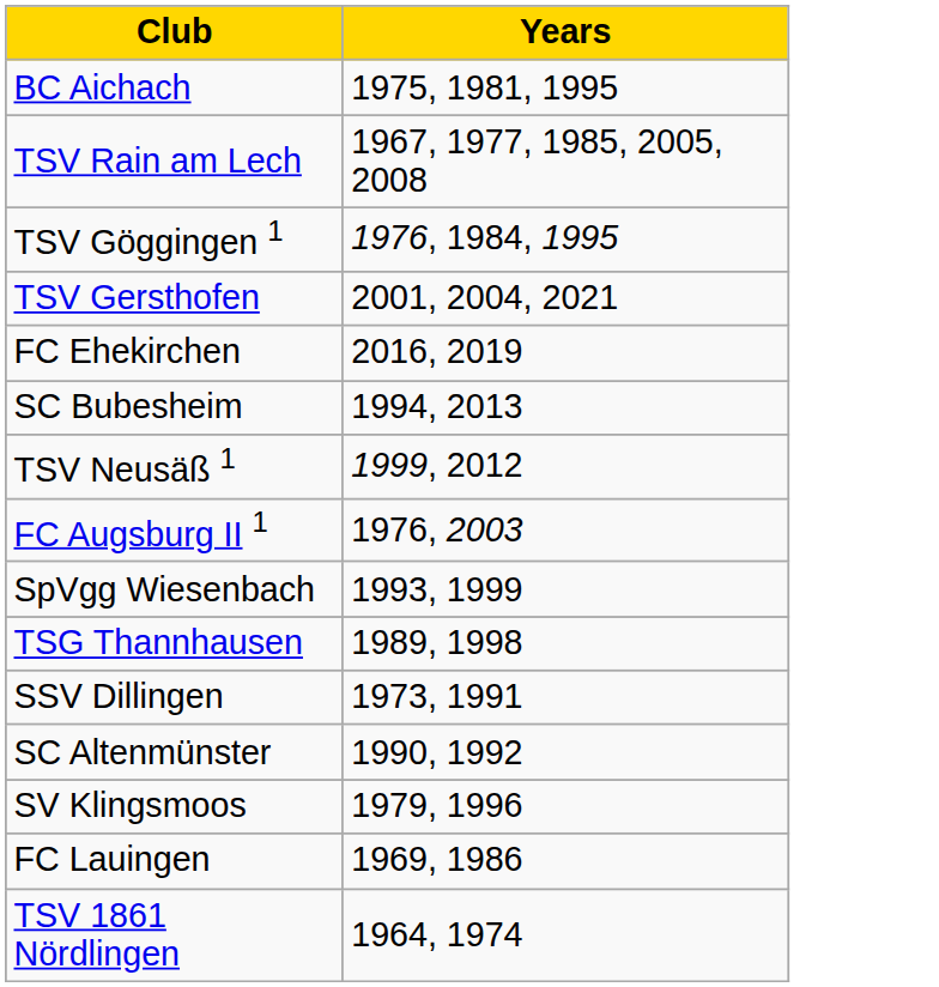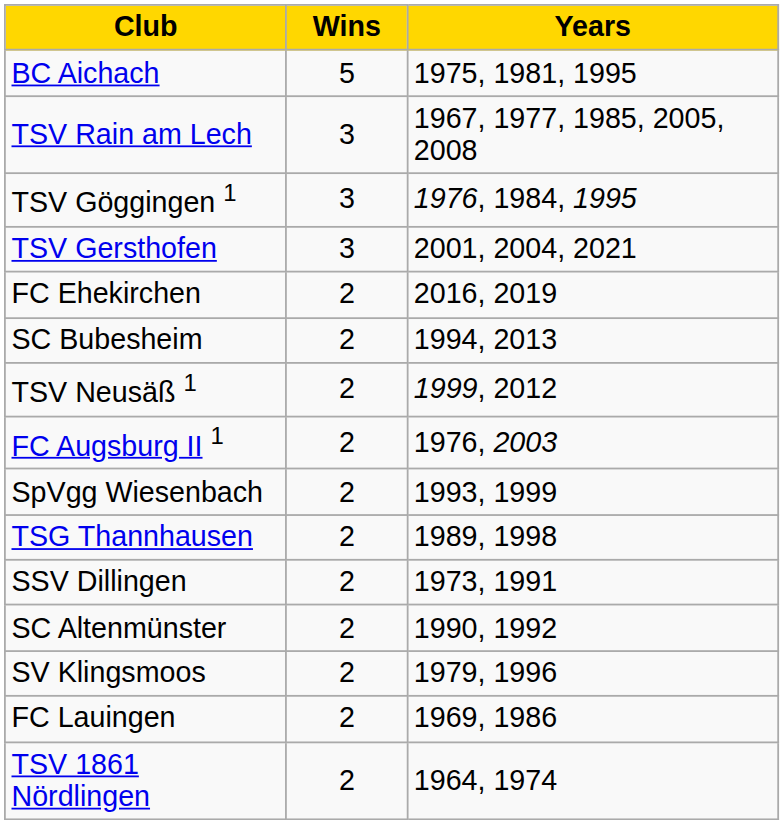+ column: Wins | 5 | 3 | 3 | 3 | 2 | 2 | 2 | 2 | 2 | 2 | 2 | 2 | 2 | 2 | 2
